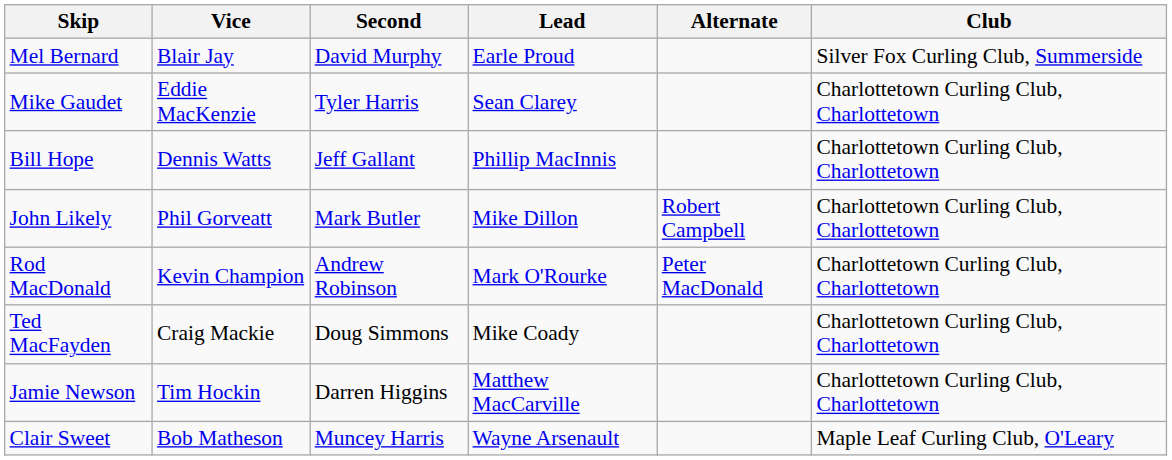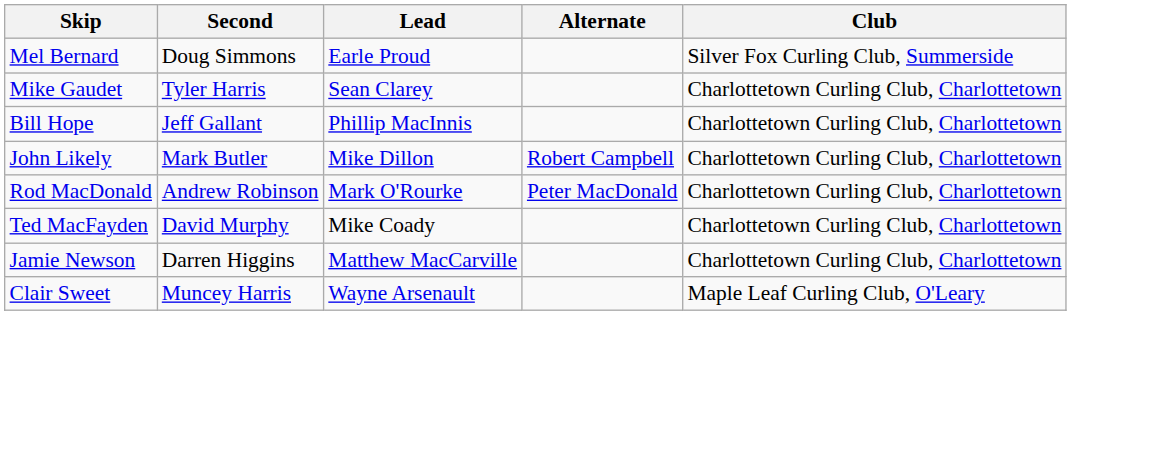- column: Vice | Blair Jay | Eddie MacKenzie | Dennis Watts | Phil Gorveatt | Kevin Champion | Craig Mackie | Tim Hockin | Bob Matheson
Mel Bernard | Second: David Murphy -> Doug Simmons
Ted MacFayden | Second: Doug Simmons -> David Murphy
